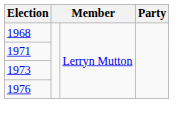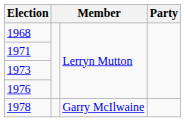+ row: 1978 | Garry McIlwaine
